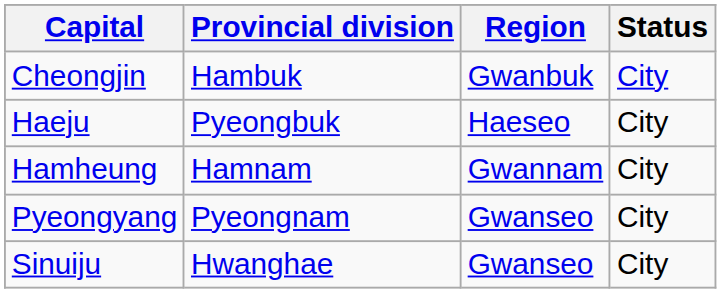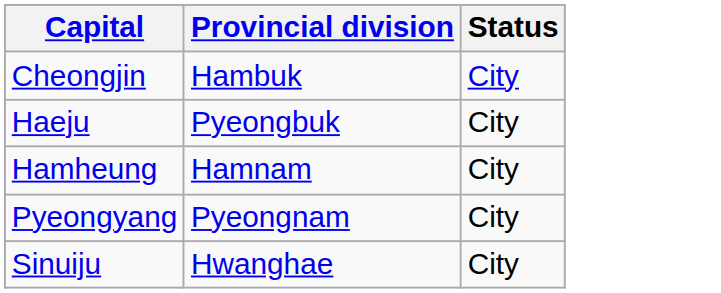- column: Region | Gwanbuk | Haeseo | Gwannam | Gwanseo | Gwanseo
